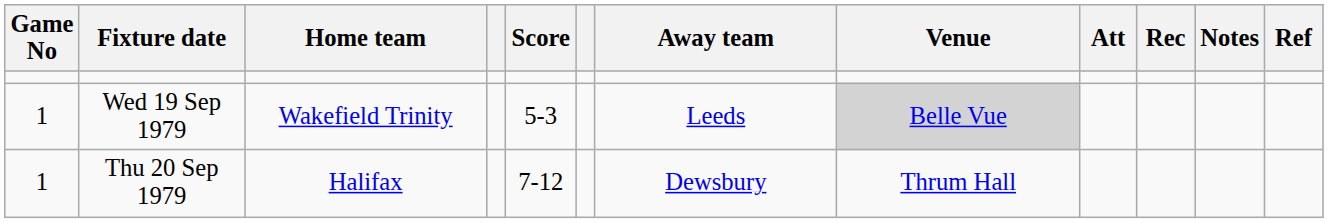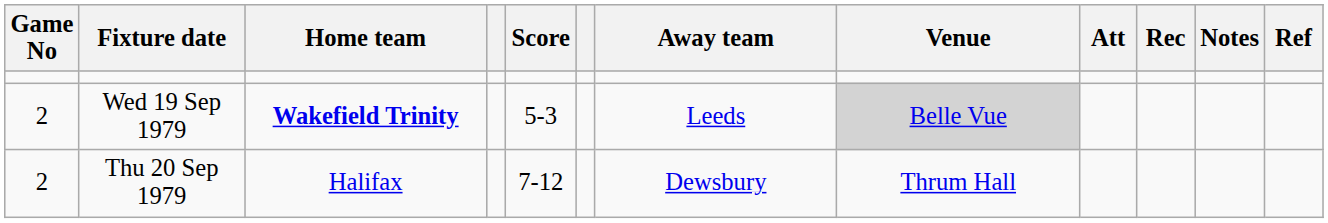Wed 19 Sep 1979 | Game No: 1 -> 2
Wed 19 Sep 1979 | Home team: normal -> bold
Thu 20 Sep 1979 | Game No: 1 -> 2
